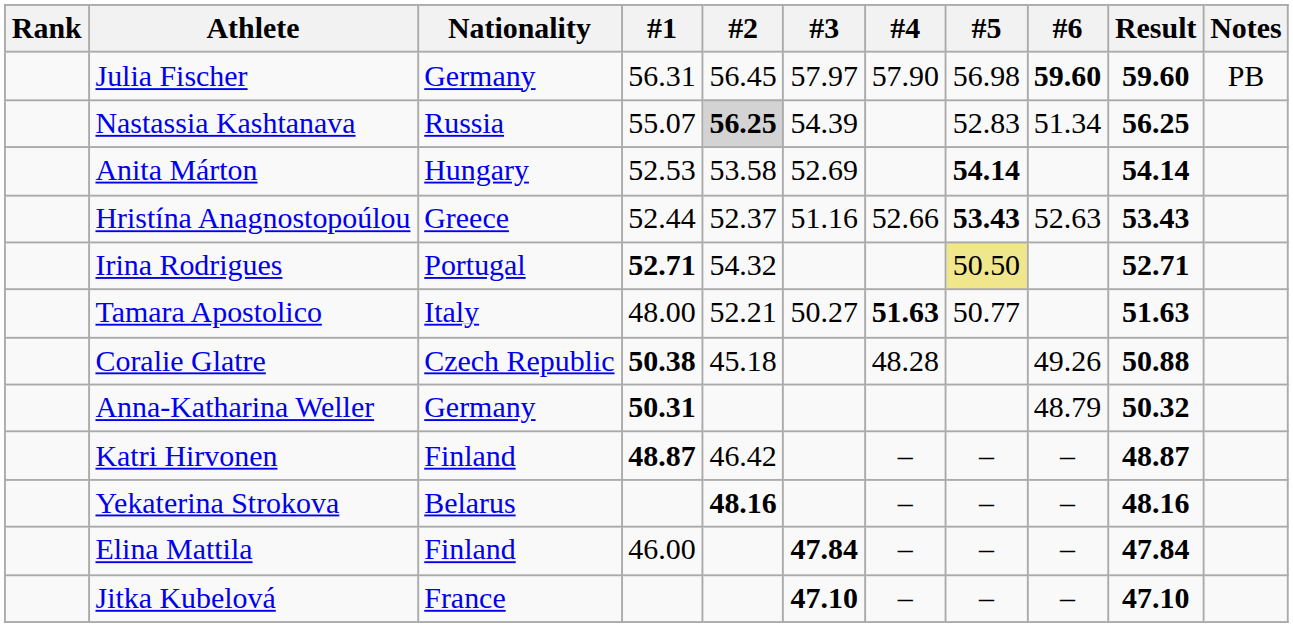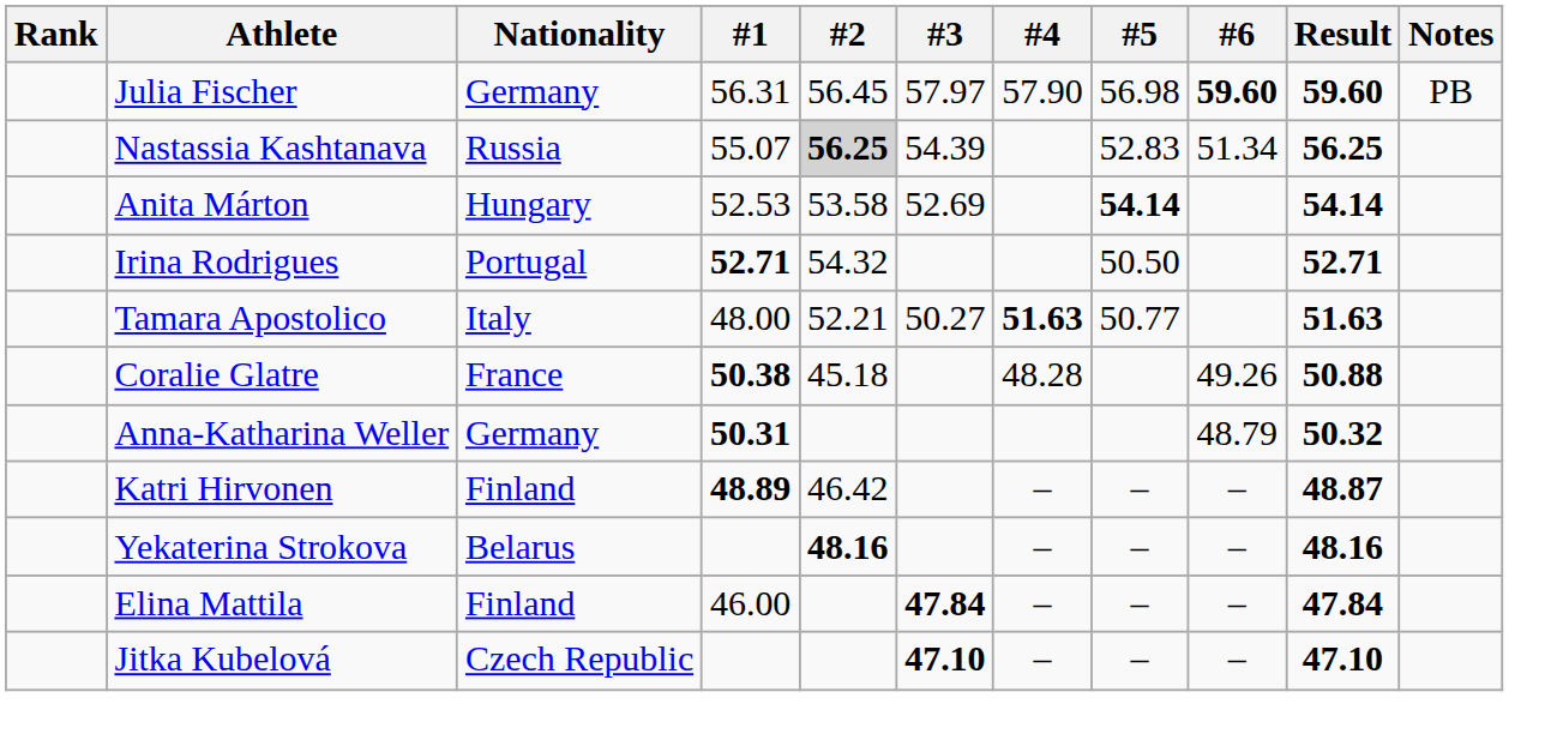- row: Hristína Anagnostopoúlou | Greece | 52.44 | 52.37 | 51.16 | 52.66 | 53.43 | 52.63 | 53.43
Irina Rodrigues | #5: khaki background -> no background
Coralie Glatre | Nationality: Czech Republic -> France
Katri Hirvonen | #1: 48.87 -> 48.89
Jitka Kubelová | Nationality: France -> Czech Republic
